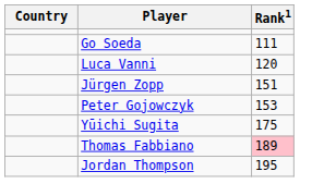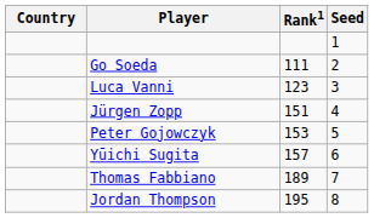+ column: Seed | 1 | 2 | 3 | 4 | 5 | 6 | 7 | 8
Luca Vanni | Rank1: 120 -> 123
Yūichi Sugita | Rank1: 175 -> 157
Thomas Fabbiano | Rank1: pink background -> no background
